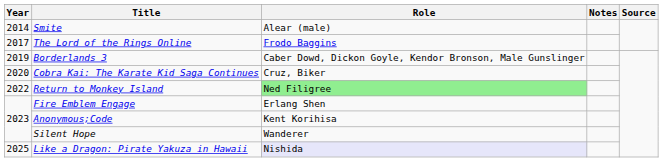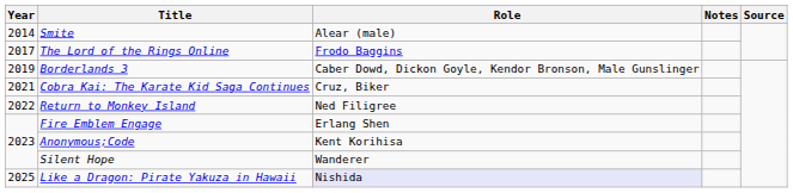Cobra Kai: The Karate Kid Saga Continues | Year: 2020 -> 2021
Return to Monkey Island | Role: lightgreen background -> no background
